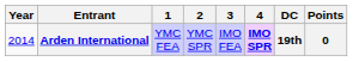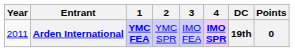Arden International | Year: 2014 -> 2011
Arden International | 1: normal -> bold
